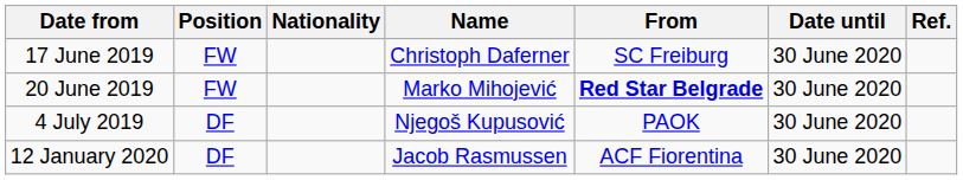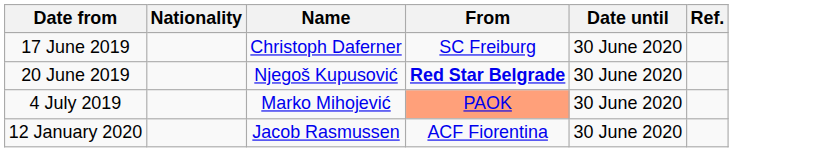- column: Position | FW | FW | DF | DF
20 June 2019 | Name: Marko Mihojević -> Njegoš Kupusović
4 July 2019 | Name: Njegoš Kupusović -> Marko Mihojević
4 July 2019 | From: no background -> lightsalmon background
